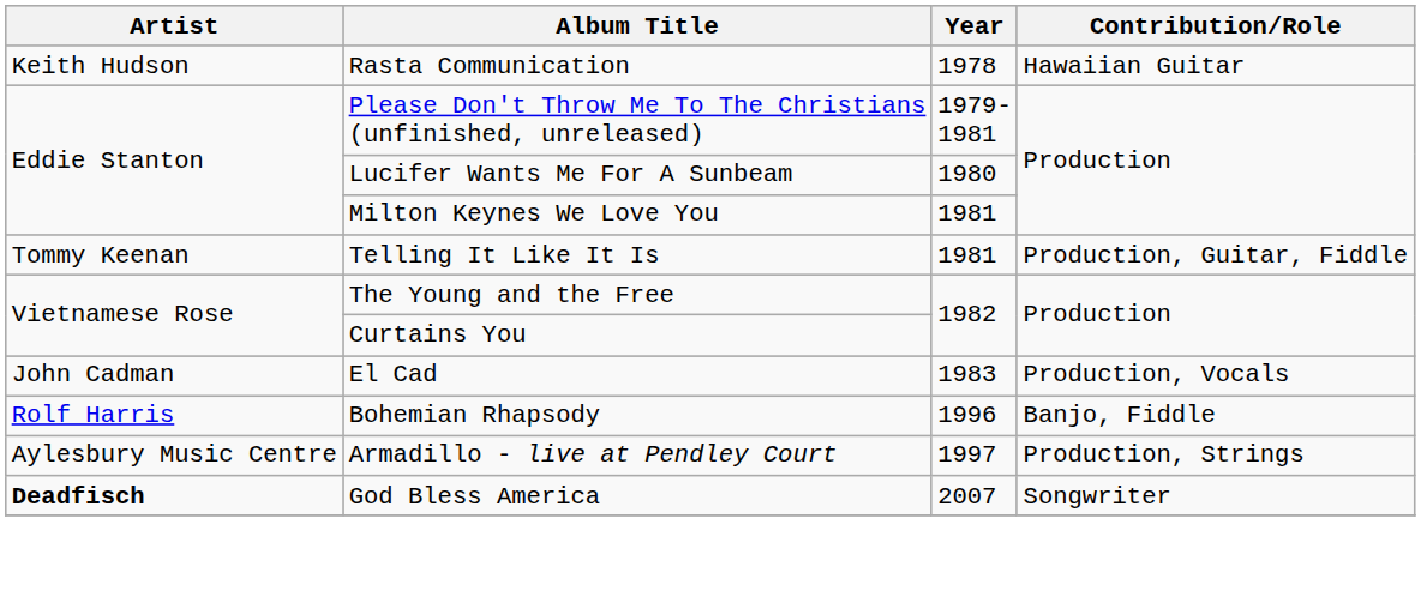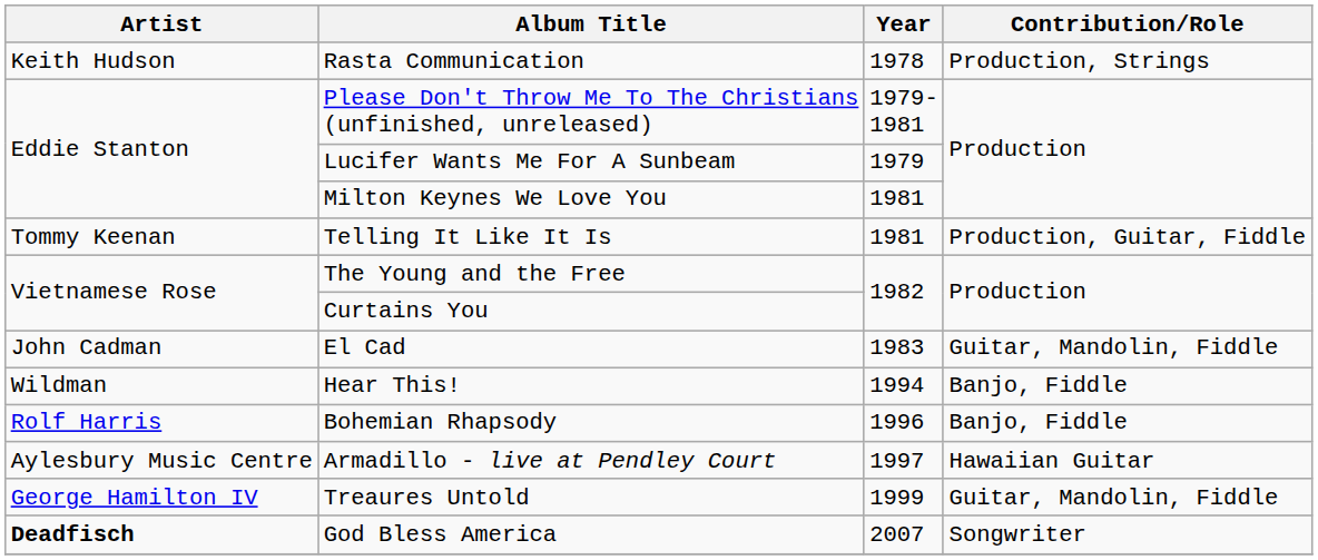Rasta Communication | Contribution/Role: Hawaiian Guitar -> Production, Strings
Lucifer Wants Me For A Sunbeam | Year: 1980 -> 1979
El Cad | Contribution/Role: Production, Vocals -> Guitar, Mandolin, Fiddle
+ row: Wildman | Hear This! | 1994 | Banjo, Fiddle
Armadillo - live at Pendley Court | Contribution/Role: Production, Strings -> Hawaiian Guitar
+ row: George Hamilton IV | Treaures Untold | 1999 | Guitar, Mandolin, Fiddle
